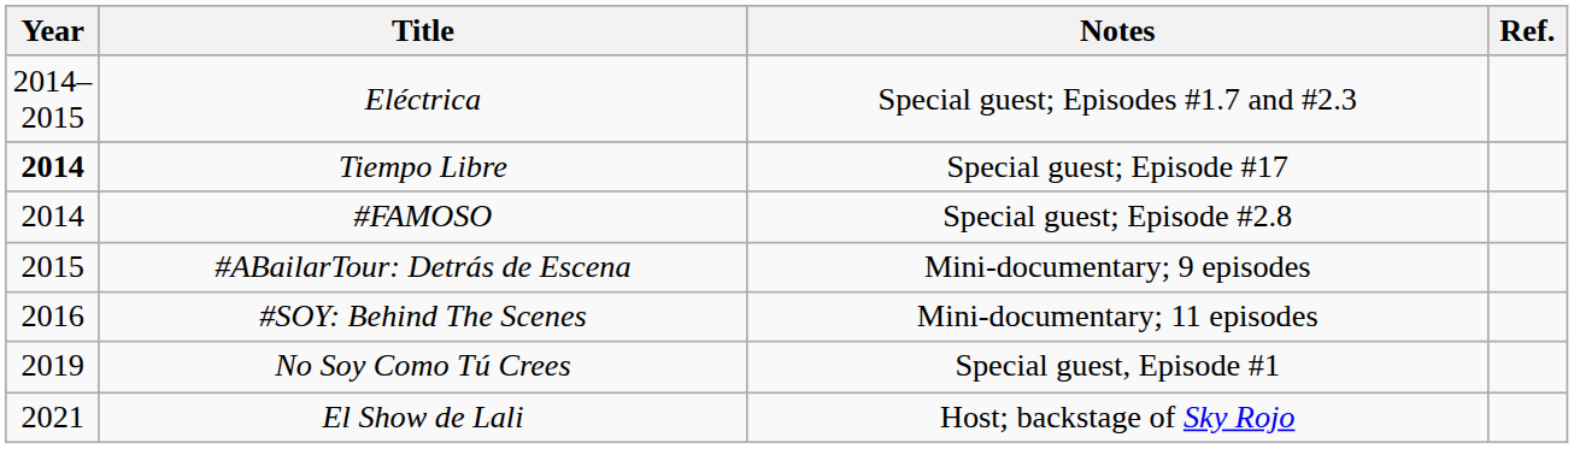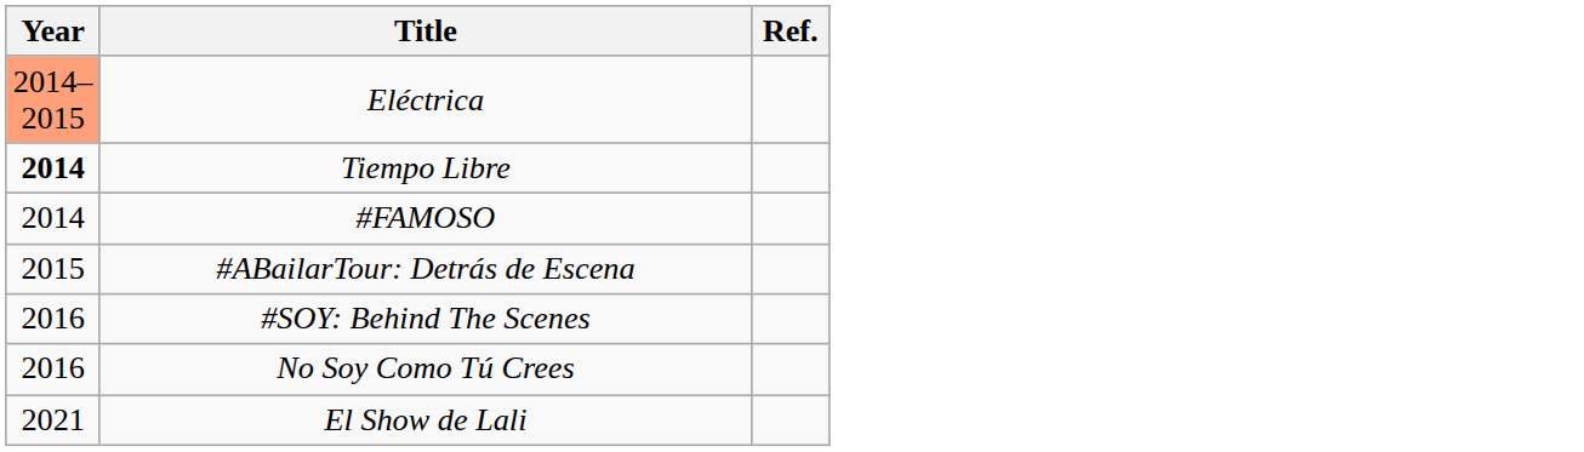- column: Notes | Special guest; Episodes #1.7 and #2.3 | Special guest; Episode #17 | Special guest; Episode #2.8 | Mini-documentary; 9 episodes | Mini-documentary; 11 episodes | Special guest, Episode #1 | Host; backstage of Sky Rojo
Eléctrica | Year: no background -> lightsalmon background
No Soy Como Tú Crees | Year: 2019 -> 2016
